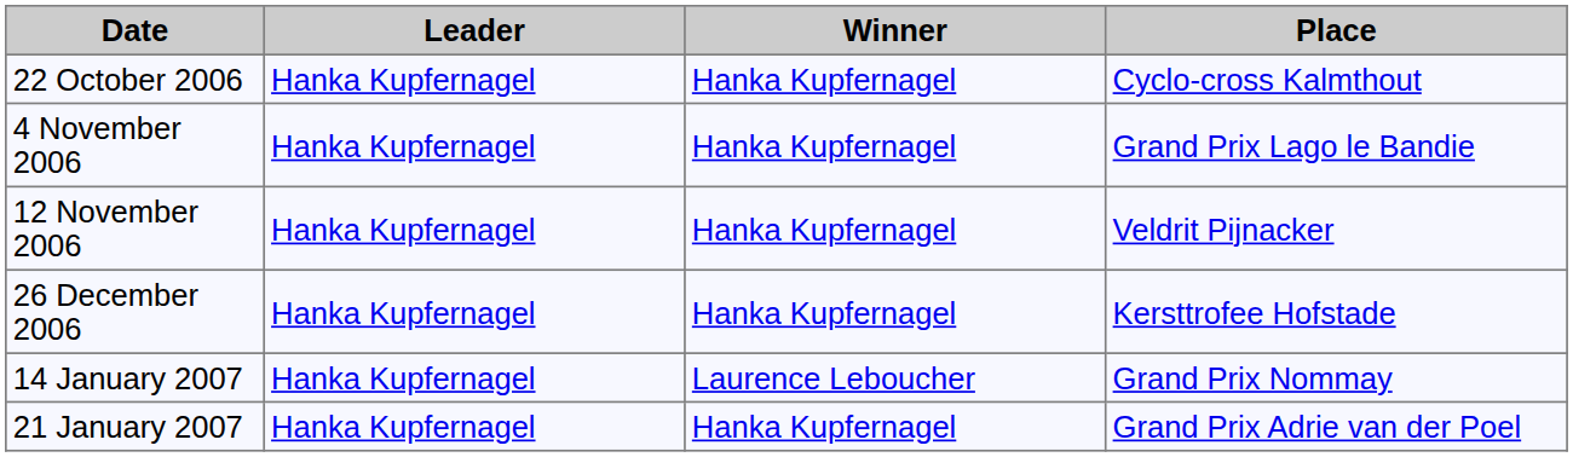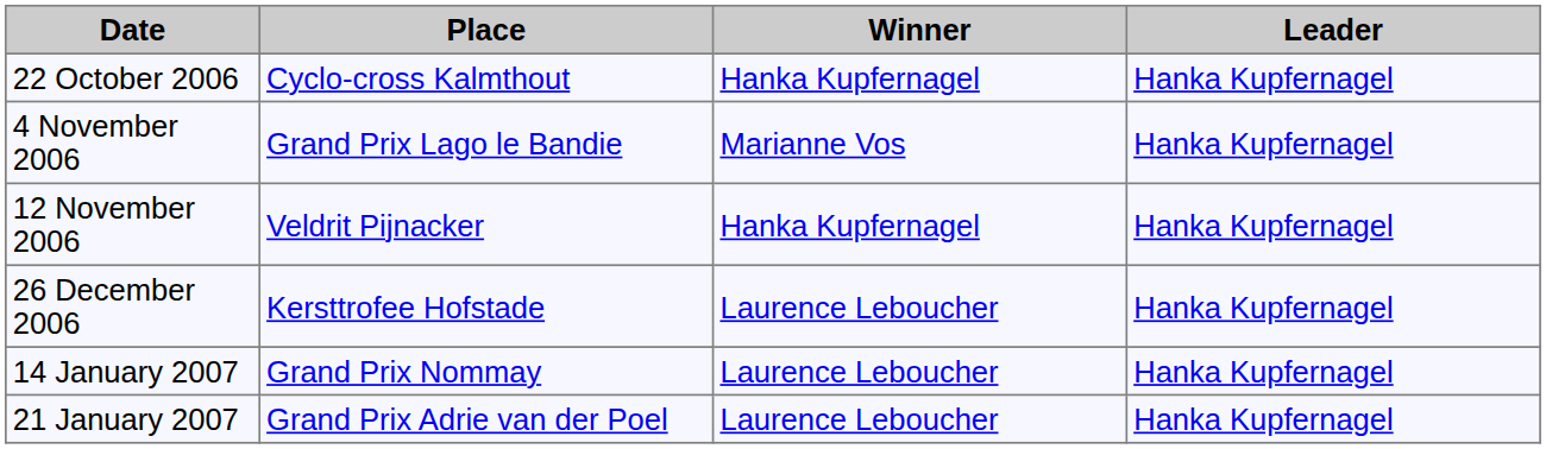columns swapped: Place <-> Leader
4 November 2006 | Winner: Hanka Kupfernagel -> Marianne Vos
26 December 2006 | Winner: Hanka Kupfernagel -> Laurence Leboucher
21 January 2007 | Winner: Hanka Kupfernagel -> Laurence Leboucher
